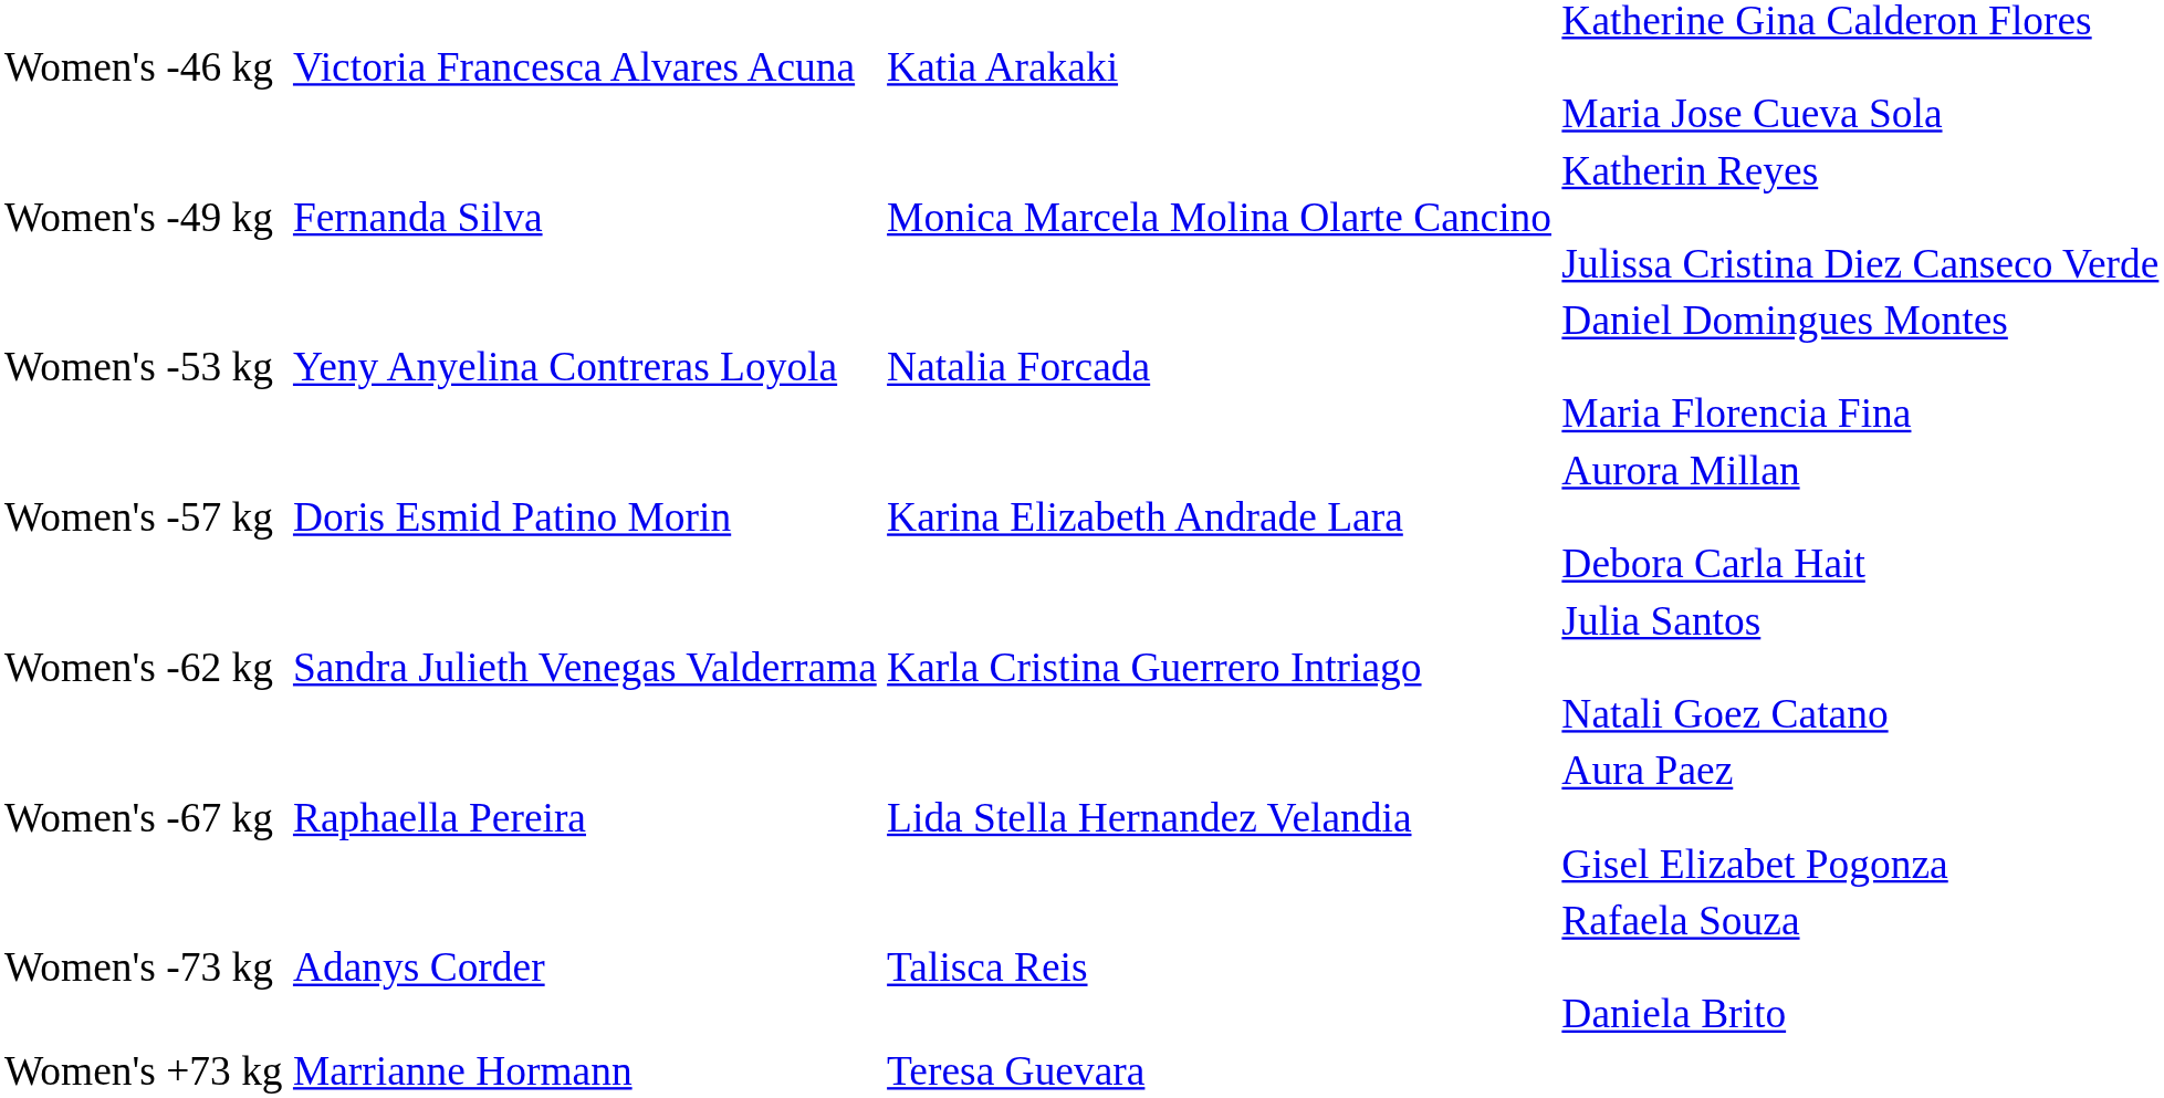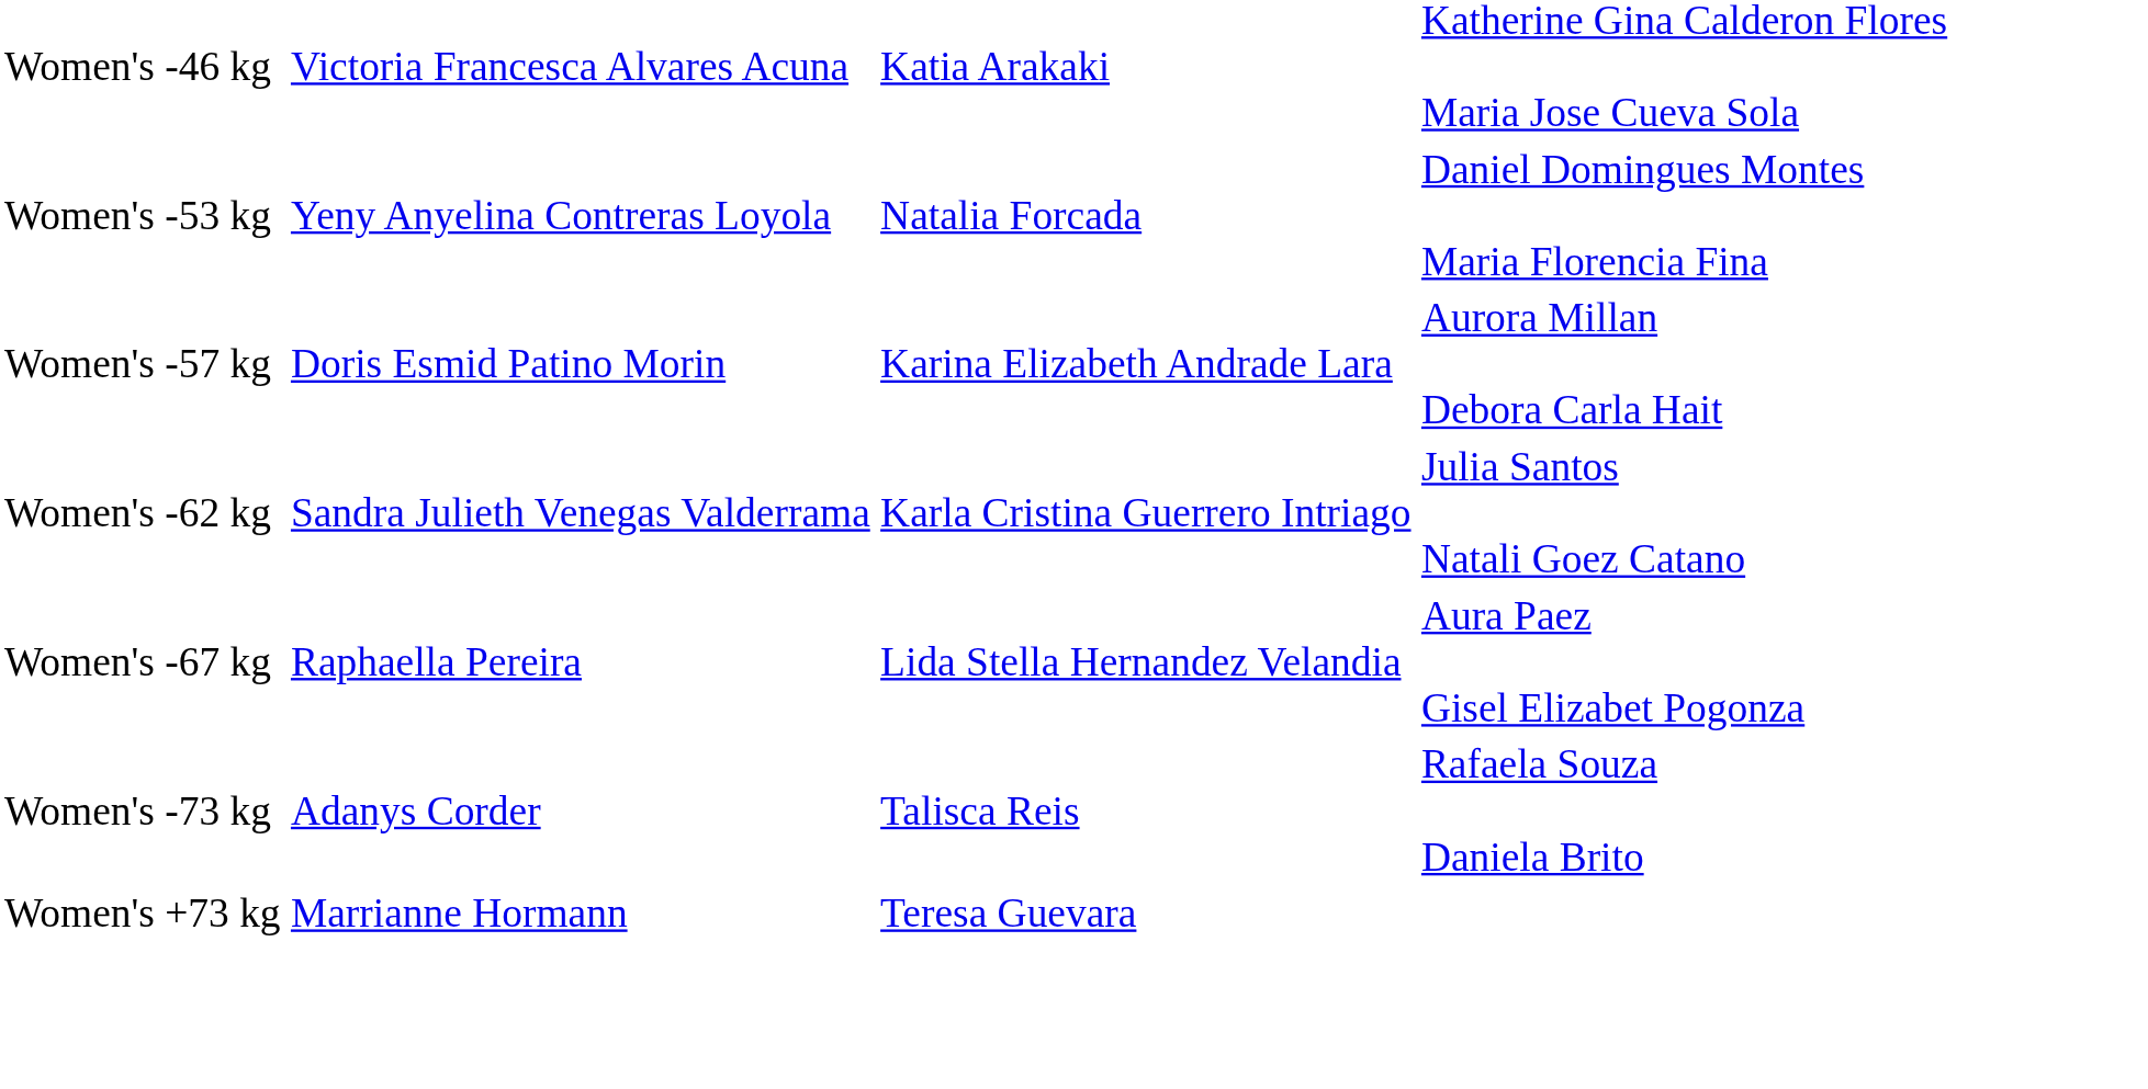- row: Women's -49 kg | Fernanda Silva | Monica Marcela Molina Olarte Cancino | Katherin Reyes Julissa Cristina Diez Canseco Verde
